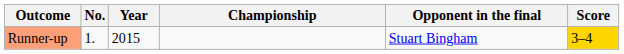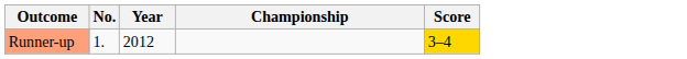- column: Opponent in the final | Stuart Bingham
Runner-up | Year: 2015 -> 2012
